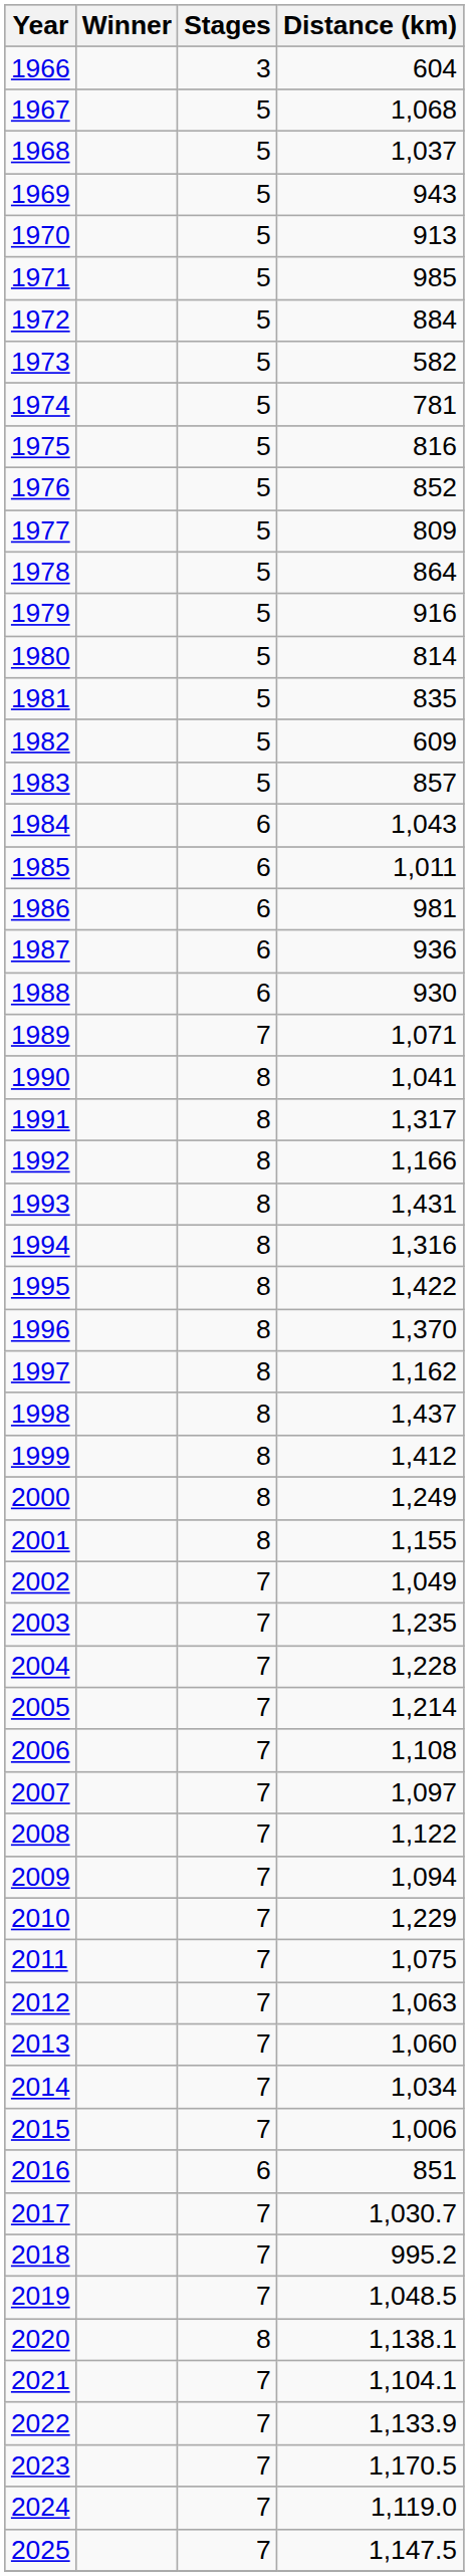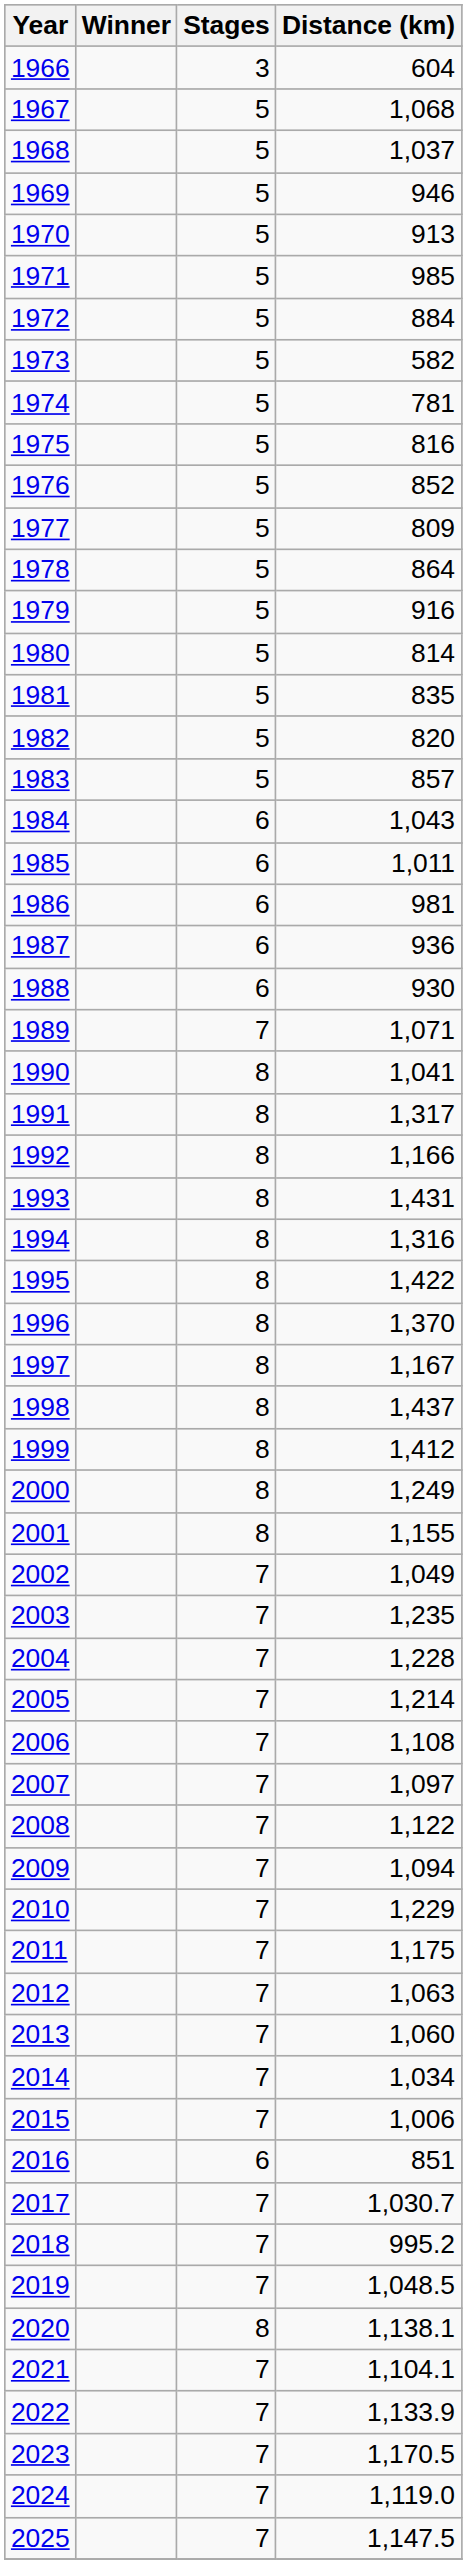1969 | Distance (km): 943 -> 946
1982 | Distance (km): 609 -> 820
1997 | Distance (km): 1,162 -> 1,167
2011 | Distance (km): 1,075 -> 1,175
